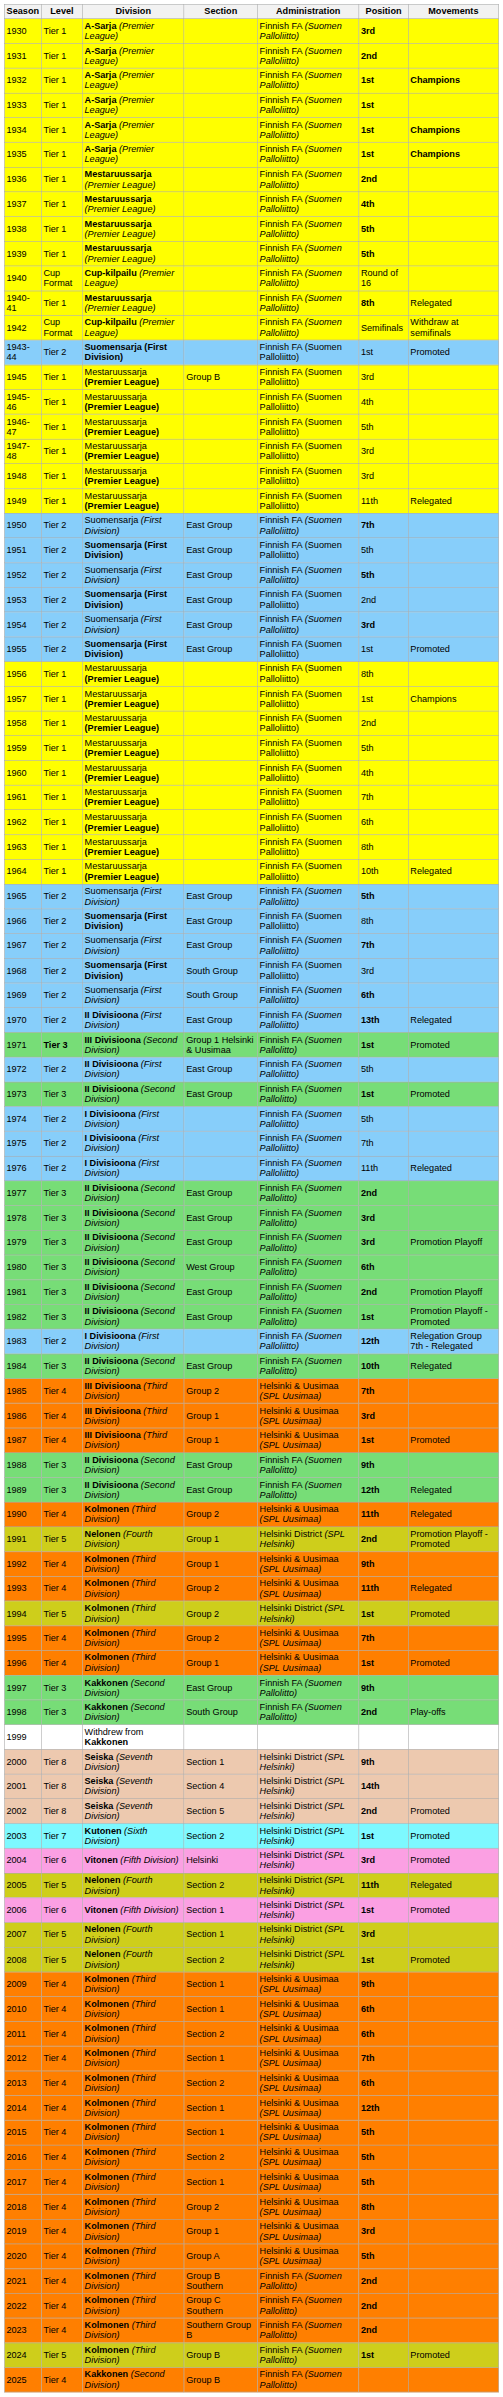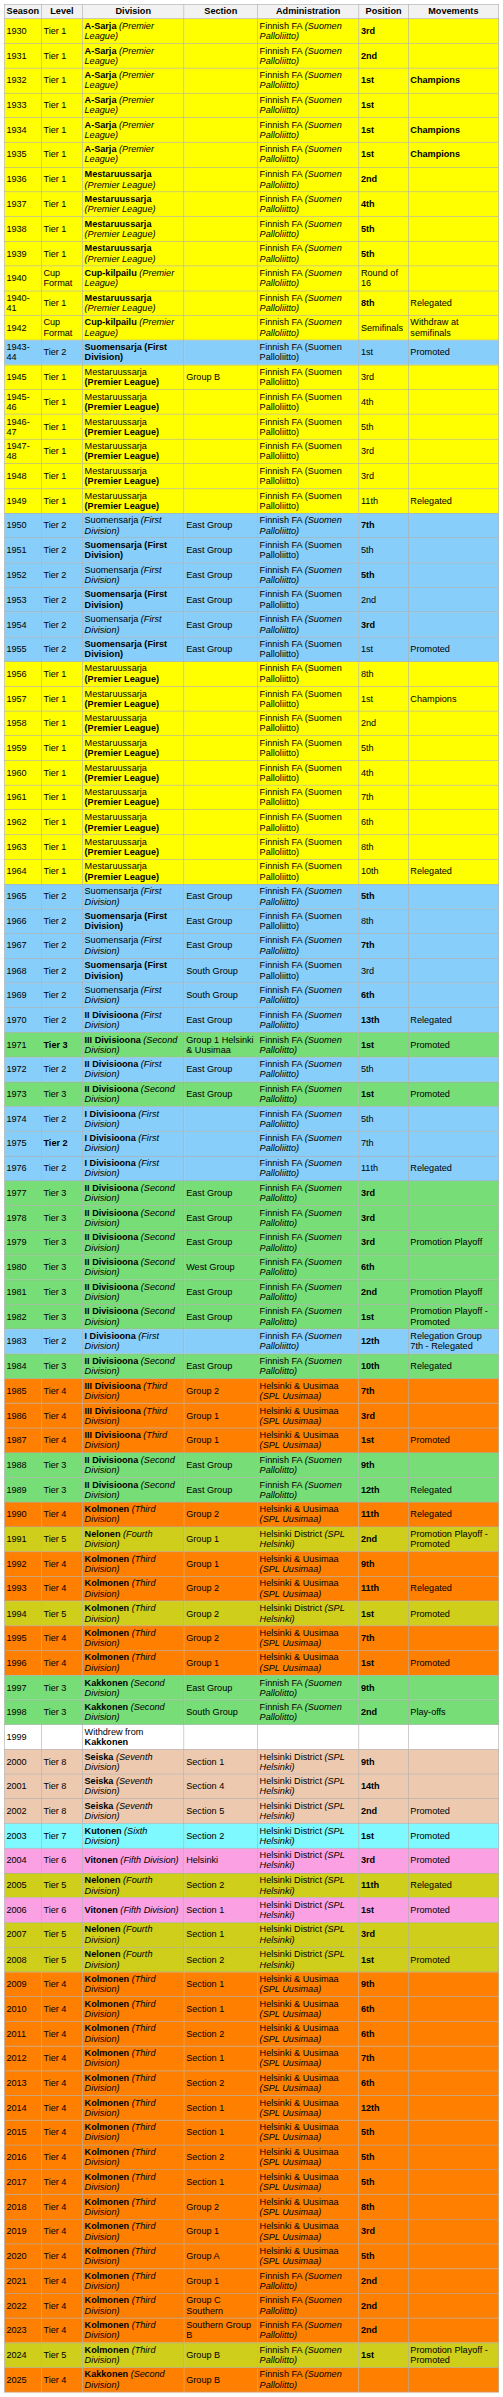1975 | Level: normal -> bold
1977 | Position: 2nd -> 3rd
2021 | Section: Group B Southern -> Group 1
2024 | Movements: Promoted -> Promotion Playoff - Promoted
